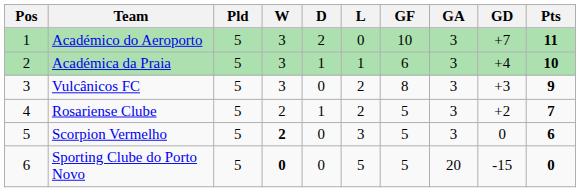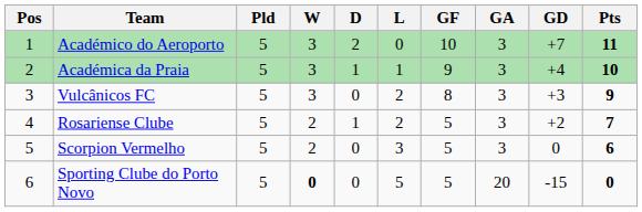Académica da Praia | GF: 6 -> 9
Scorpion Vermelho | W: bold -> normal
